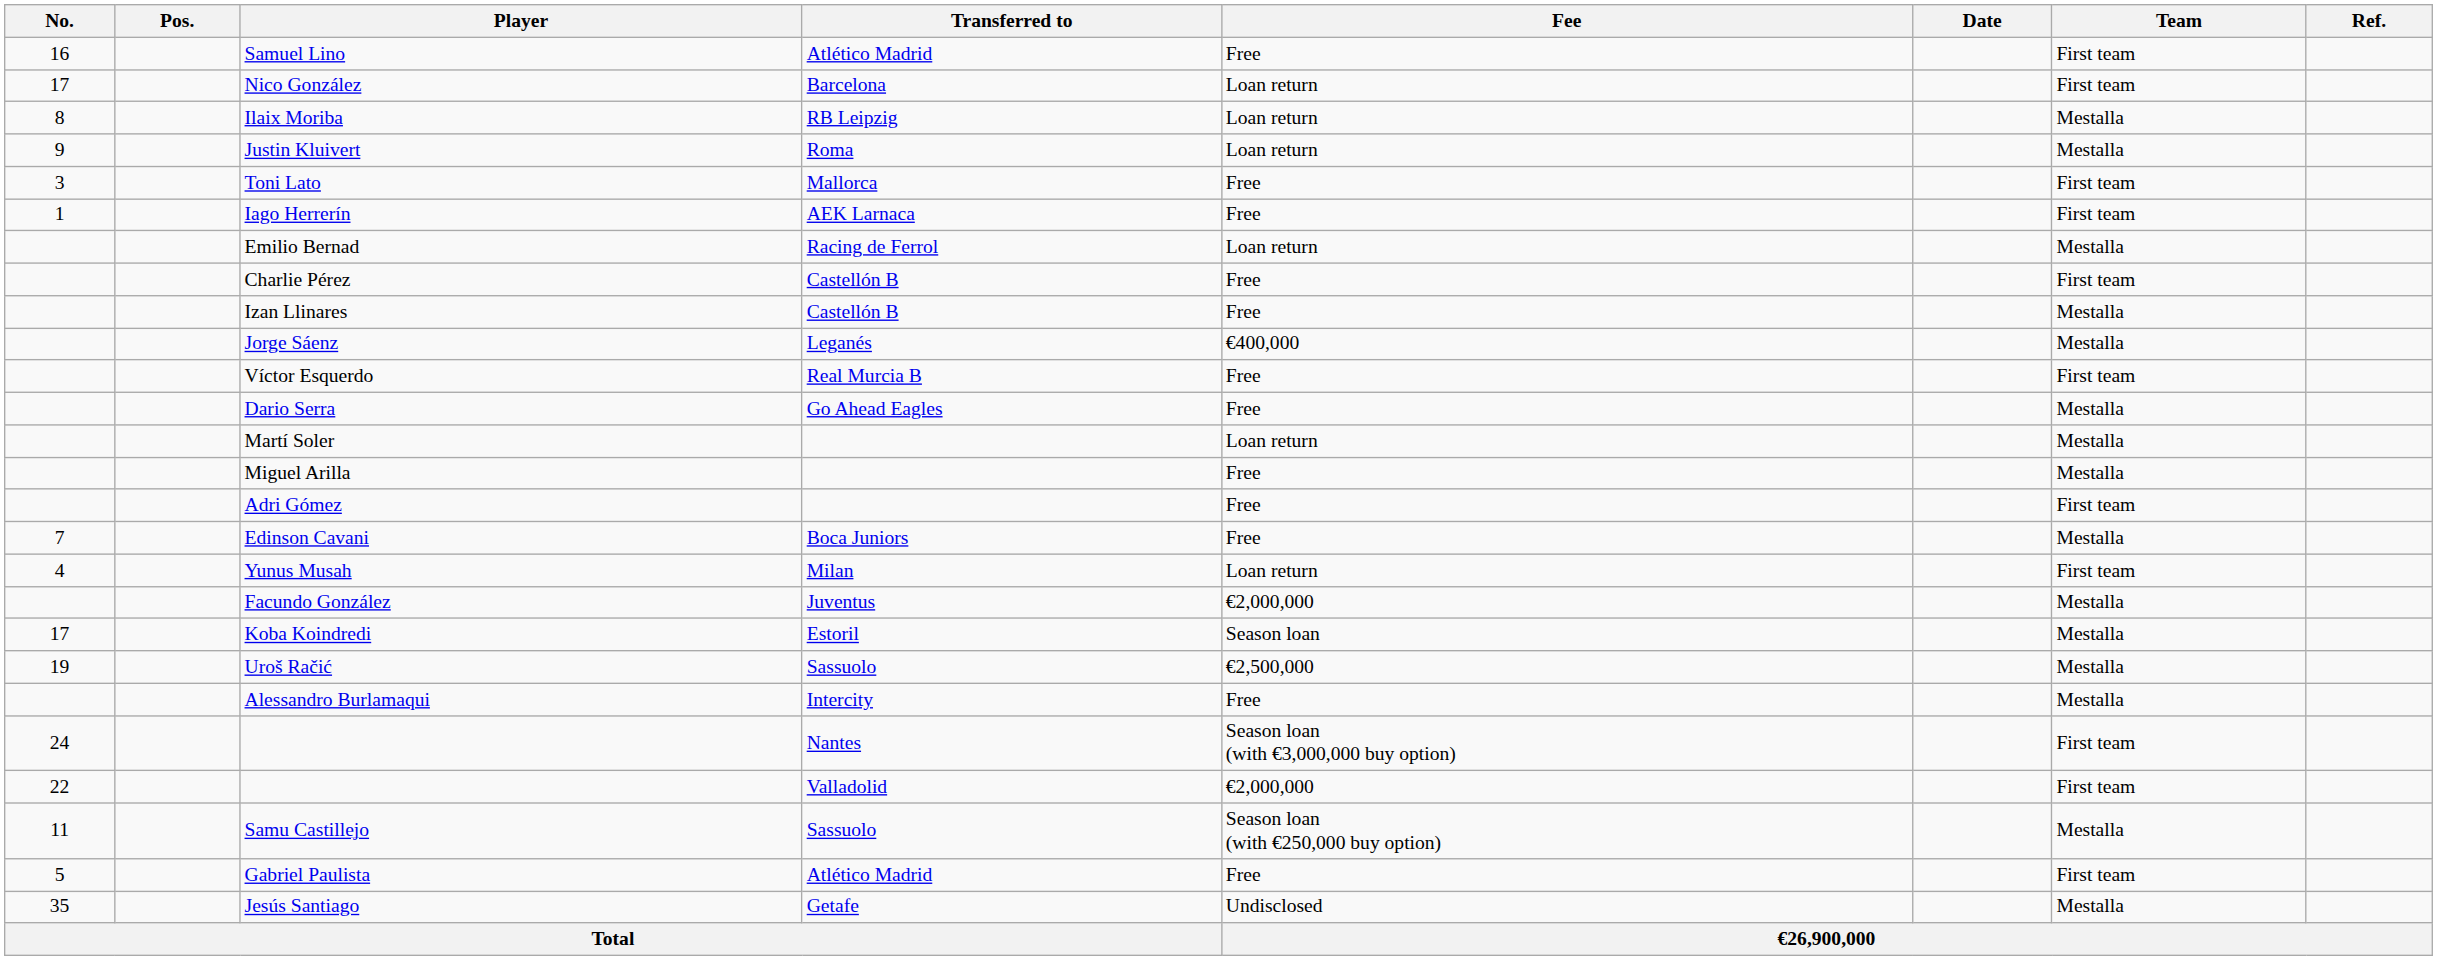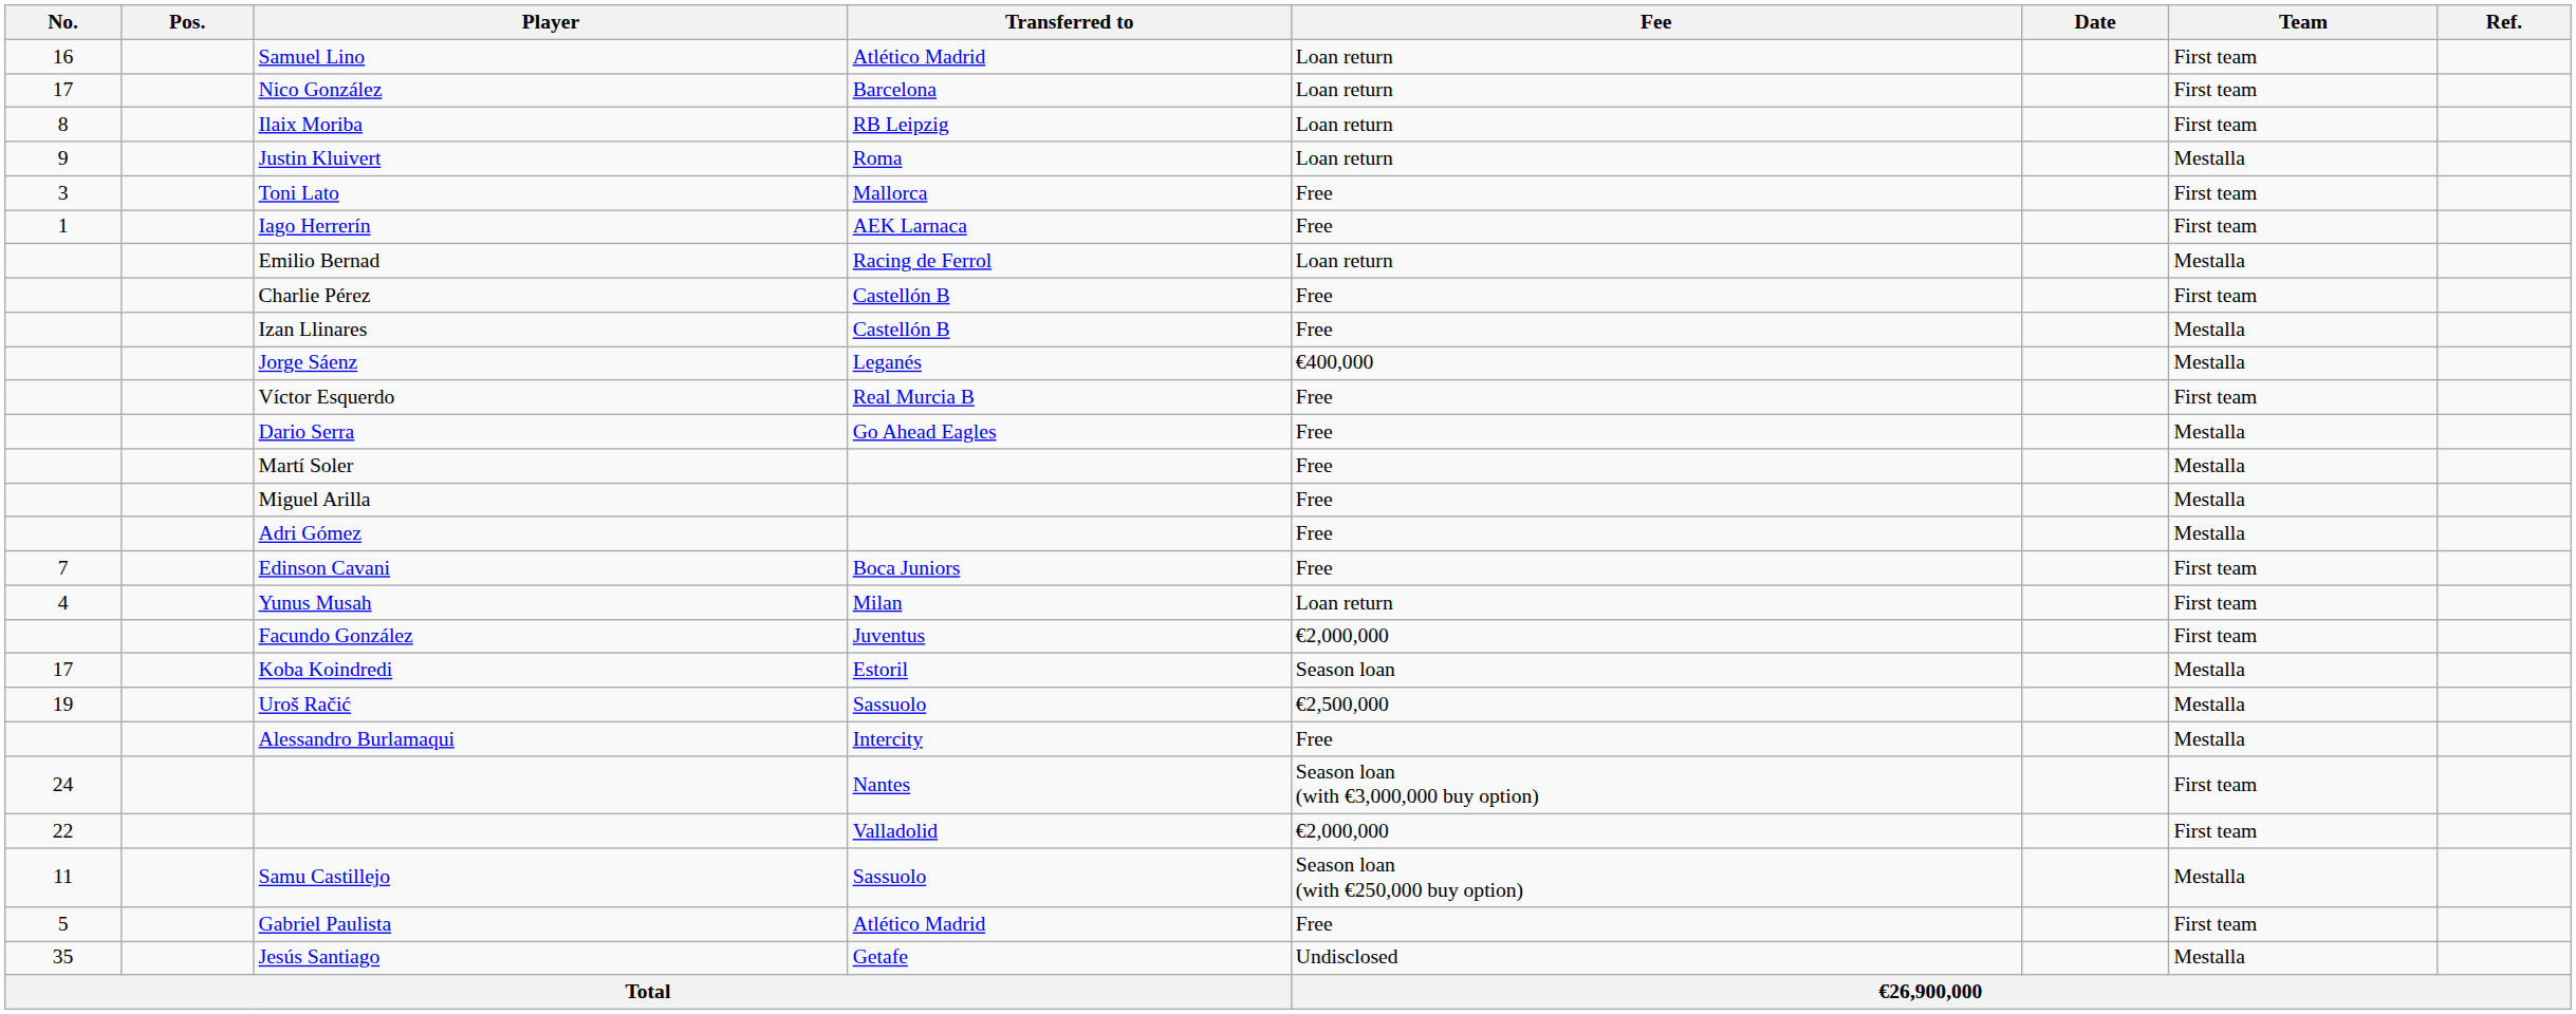Samuel Lino | Fee: Free -> Loan return
Ilaix Moriba | Team: Mestalla -> First team
Martí Soler | Fee: Loan return -> Free
Adri Gómez | Team: First team -> Mestalla
Edinson Cavani | Team: Mestalla -> First team
Facundo González | Team: Mestalla -> First team
